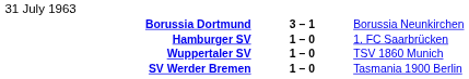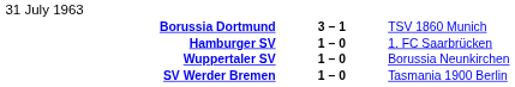Borussia Dortmund | column 3: Borussia Neunkirchen -> TSV 1860 Munich
Wuppertaler SV | column 3: TSV 1860 Munich -> Borussia Neunkirchen
